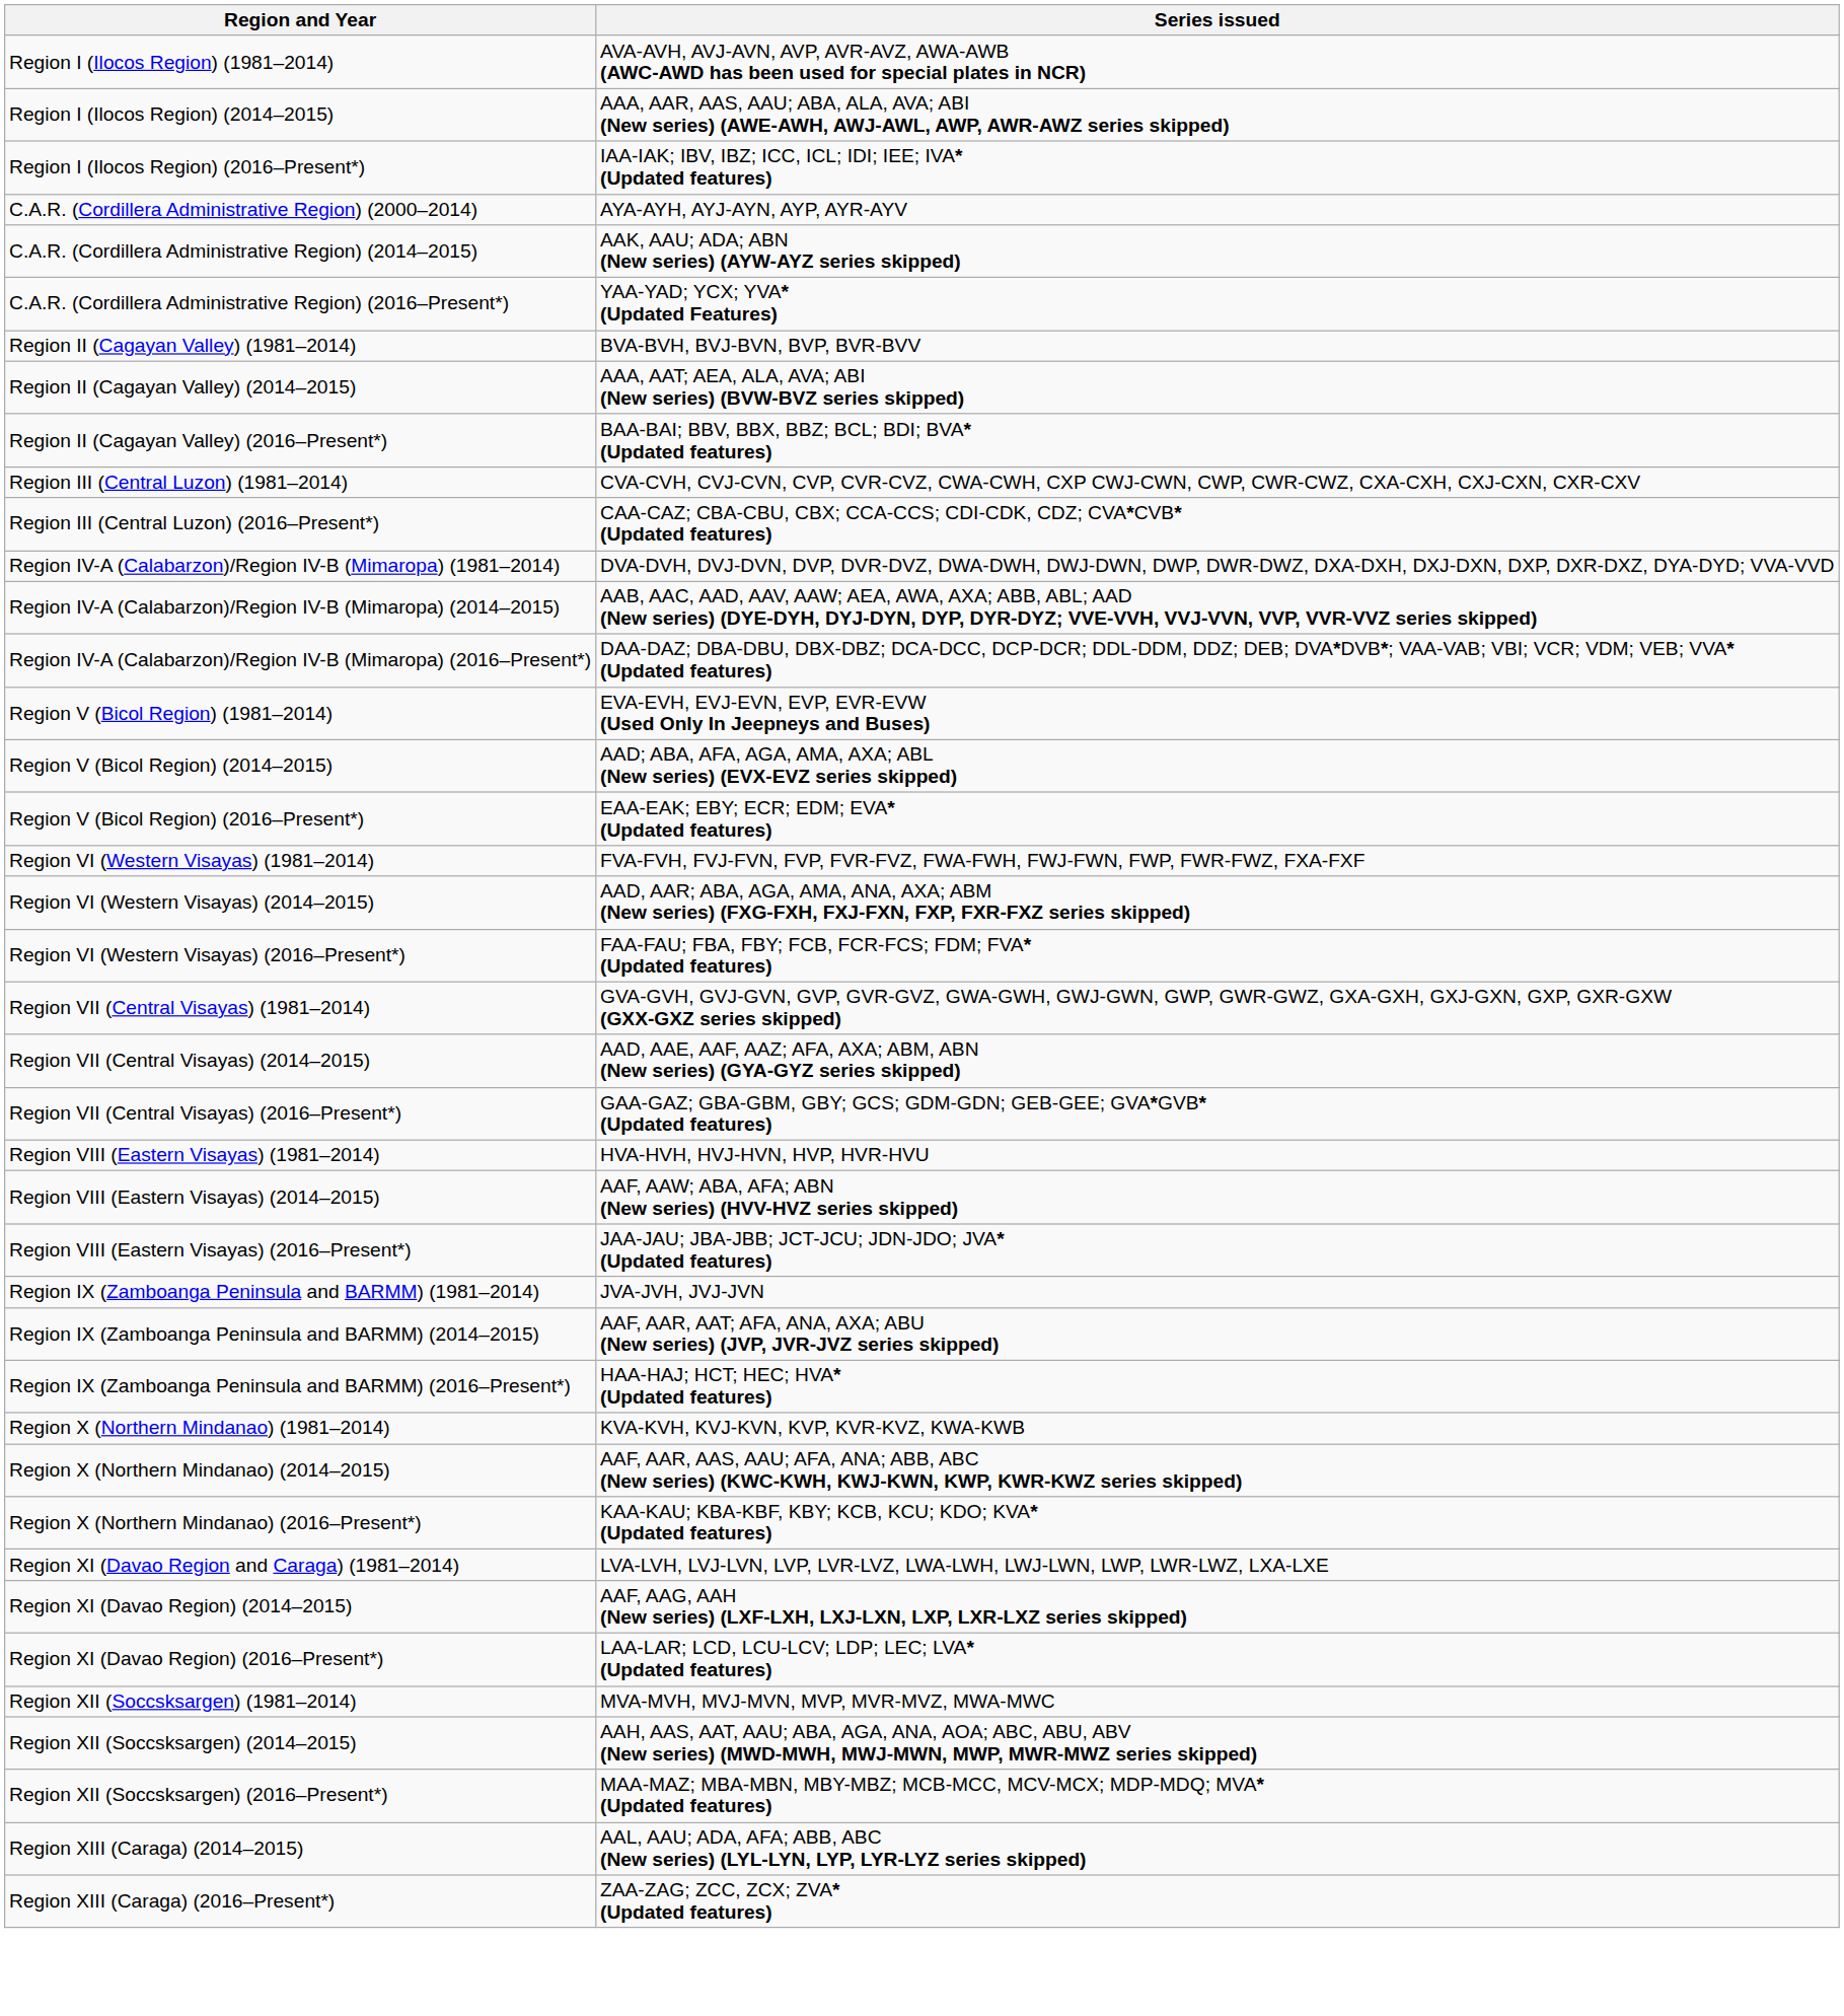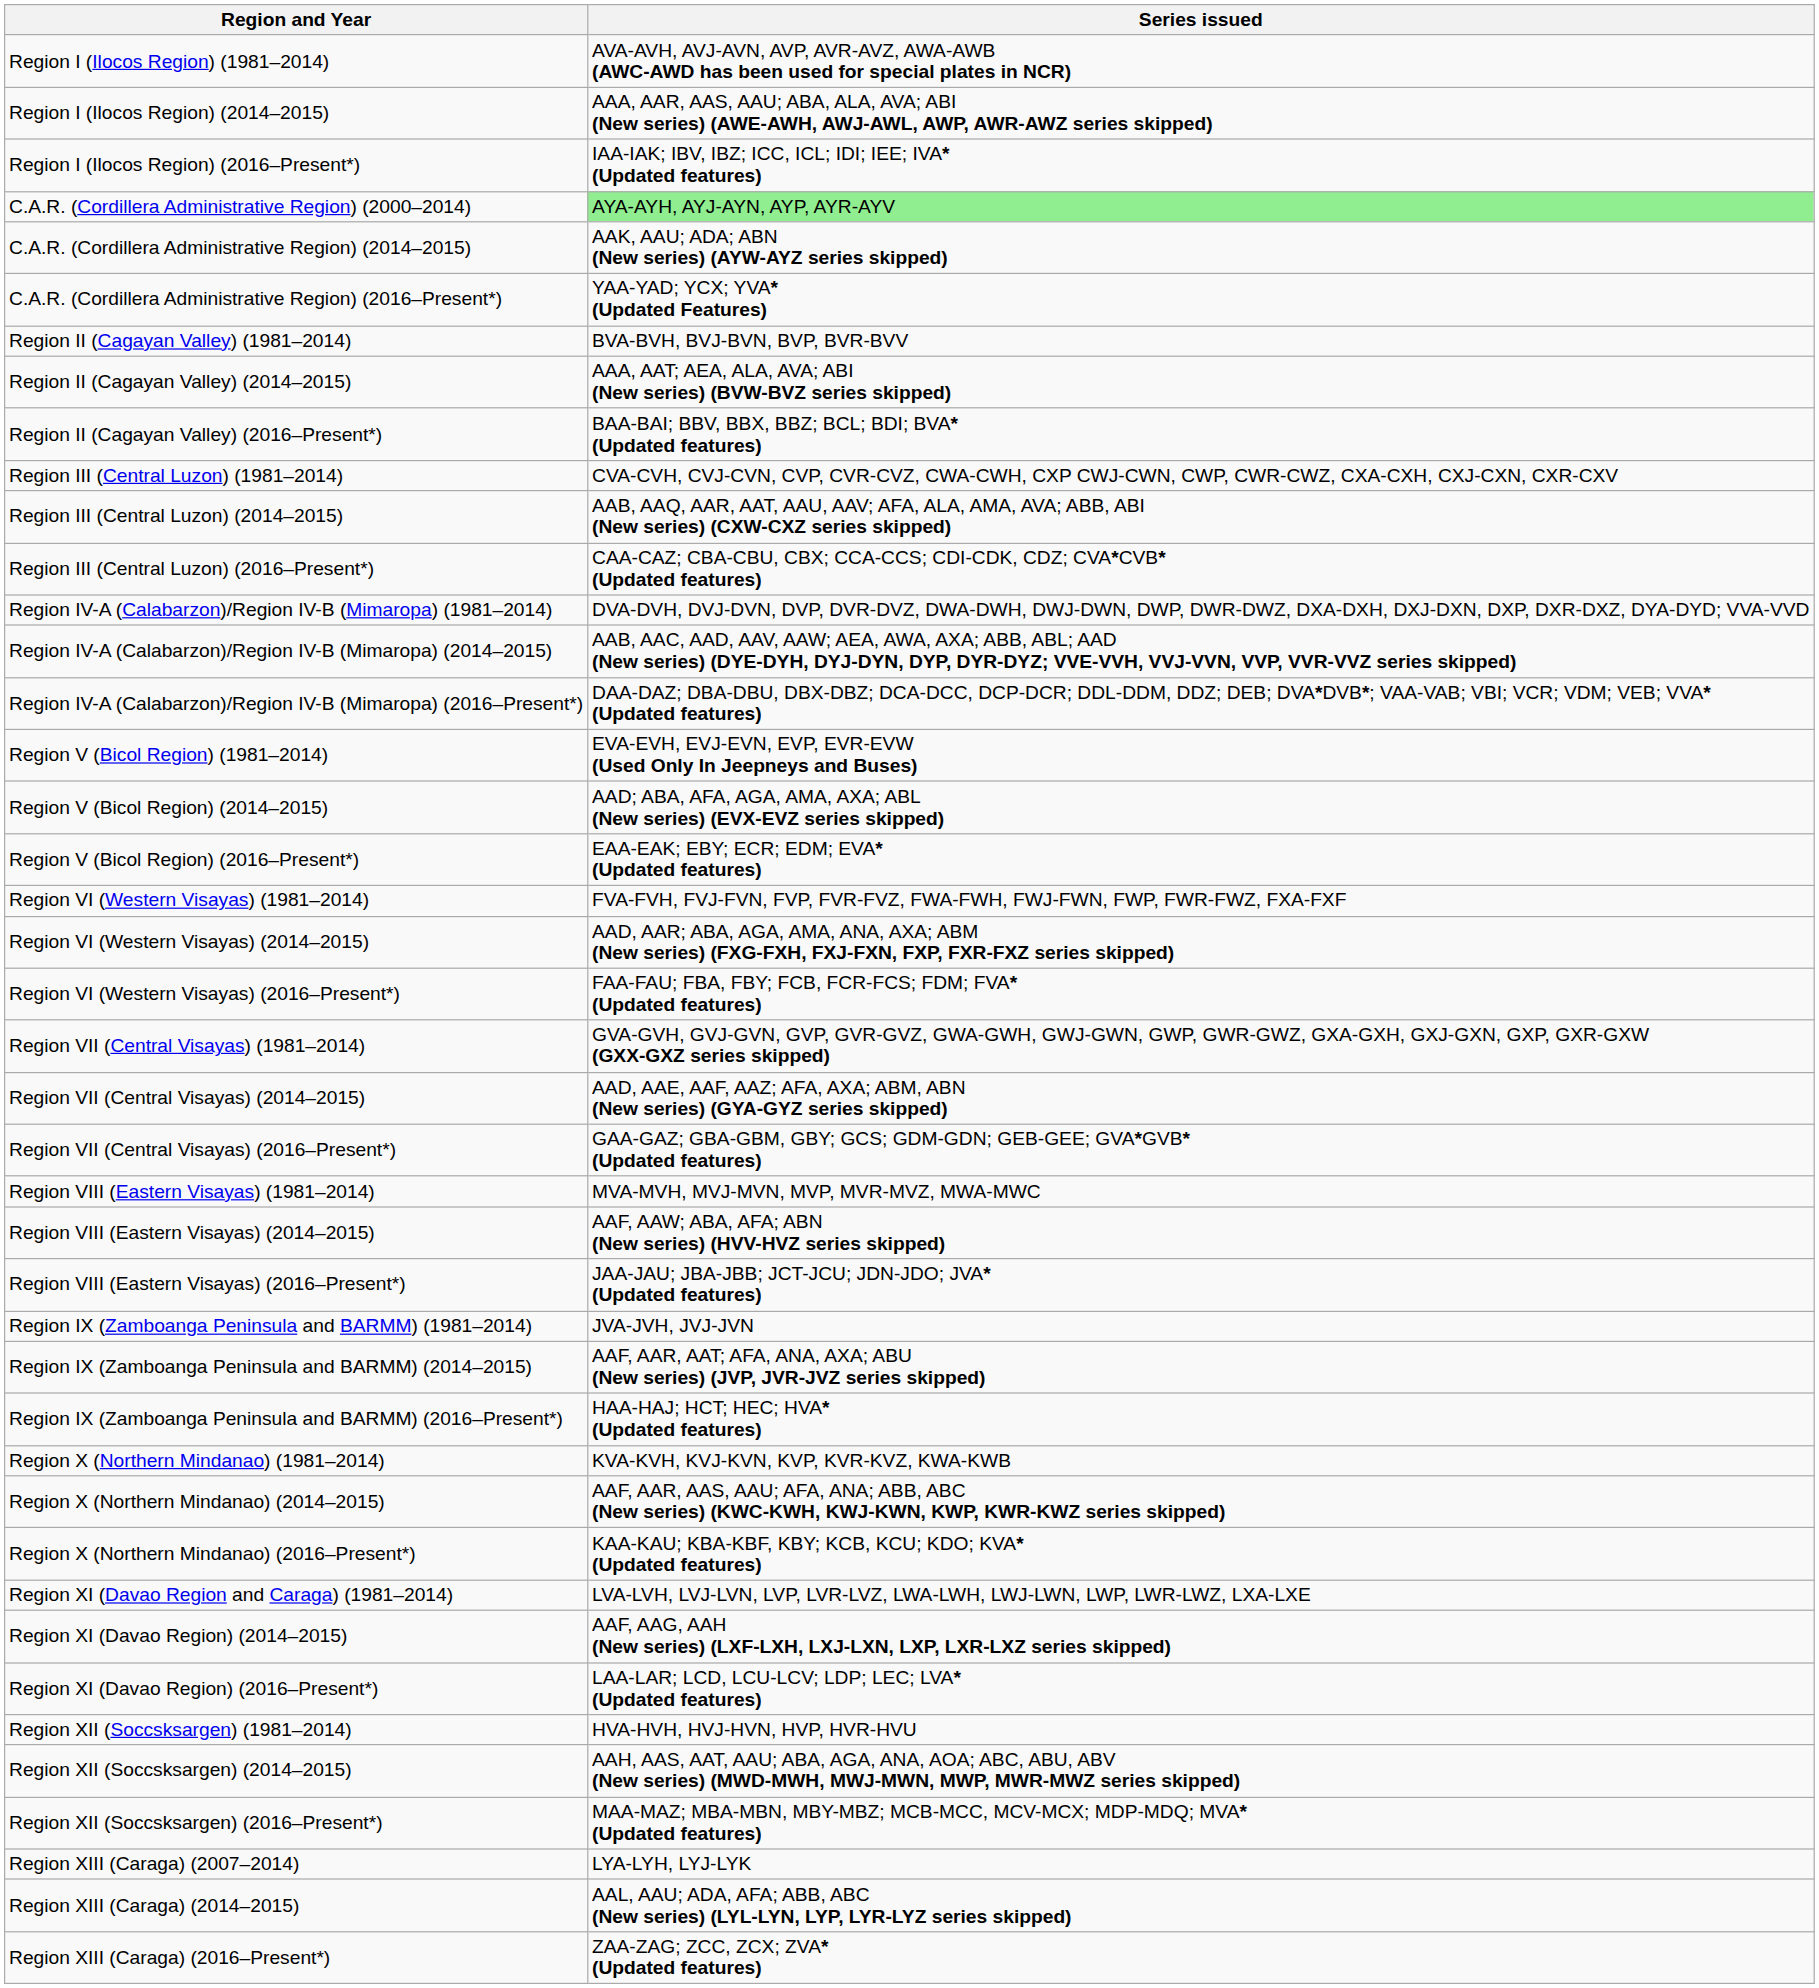C.A.R. (Cordillera Administrative Region) (2000–2014) | Series issued: no background -> lightgreen background
+ row: Region III (Central Luzon) (2014–2015) | AAB, AAQ, AAR, AAT, AAU, AAV; AFA, ALA, AMA, AVA; ABB, ABI (New series) (CXW-CXZ series skipped)
Region VIII (Eastern Visayas) (1981–2014) | Series issued: HVA-HVH, HVJ-HVN, HVP, HVR-HVU -> MVA-MVH, MVJ-MVN, MVP, MVR-MVZ, MWA-MWC
Region XII (Soccsksargen) (1981–2014) | Series issued: MVA-MVH, MVJ-MVN, MVP, MVR-MVZ, MWA-MWC -> HVA-HVH, HVJ-HVN, HVP, HVR-HVU
+ row: Region XIII (Caraga) (2007–2014) | LYA-LYH, LYJ-LYK
